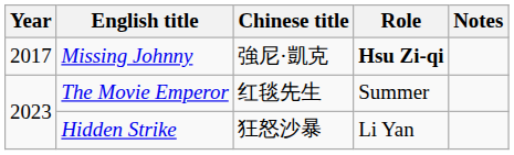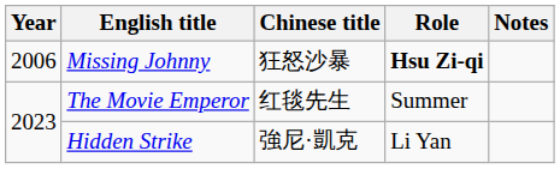Missing Johnny | Year: 2017 -> 2006
Missing Johnny | Chinese title: 強尼·凱克 -> 狂怒沙暴
Hidden Strike | Chinese title: 狂怒沙暴 -> 強尼·凱克
